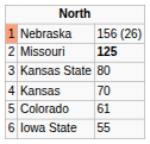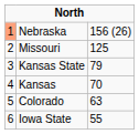Missouri | column 3: bold -> normal
Kansas State | column 3: 80 -> 79
Colorado | column 3: 61 -> 63
